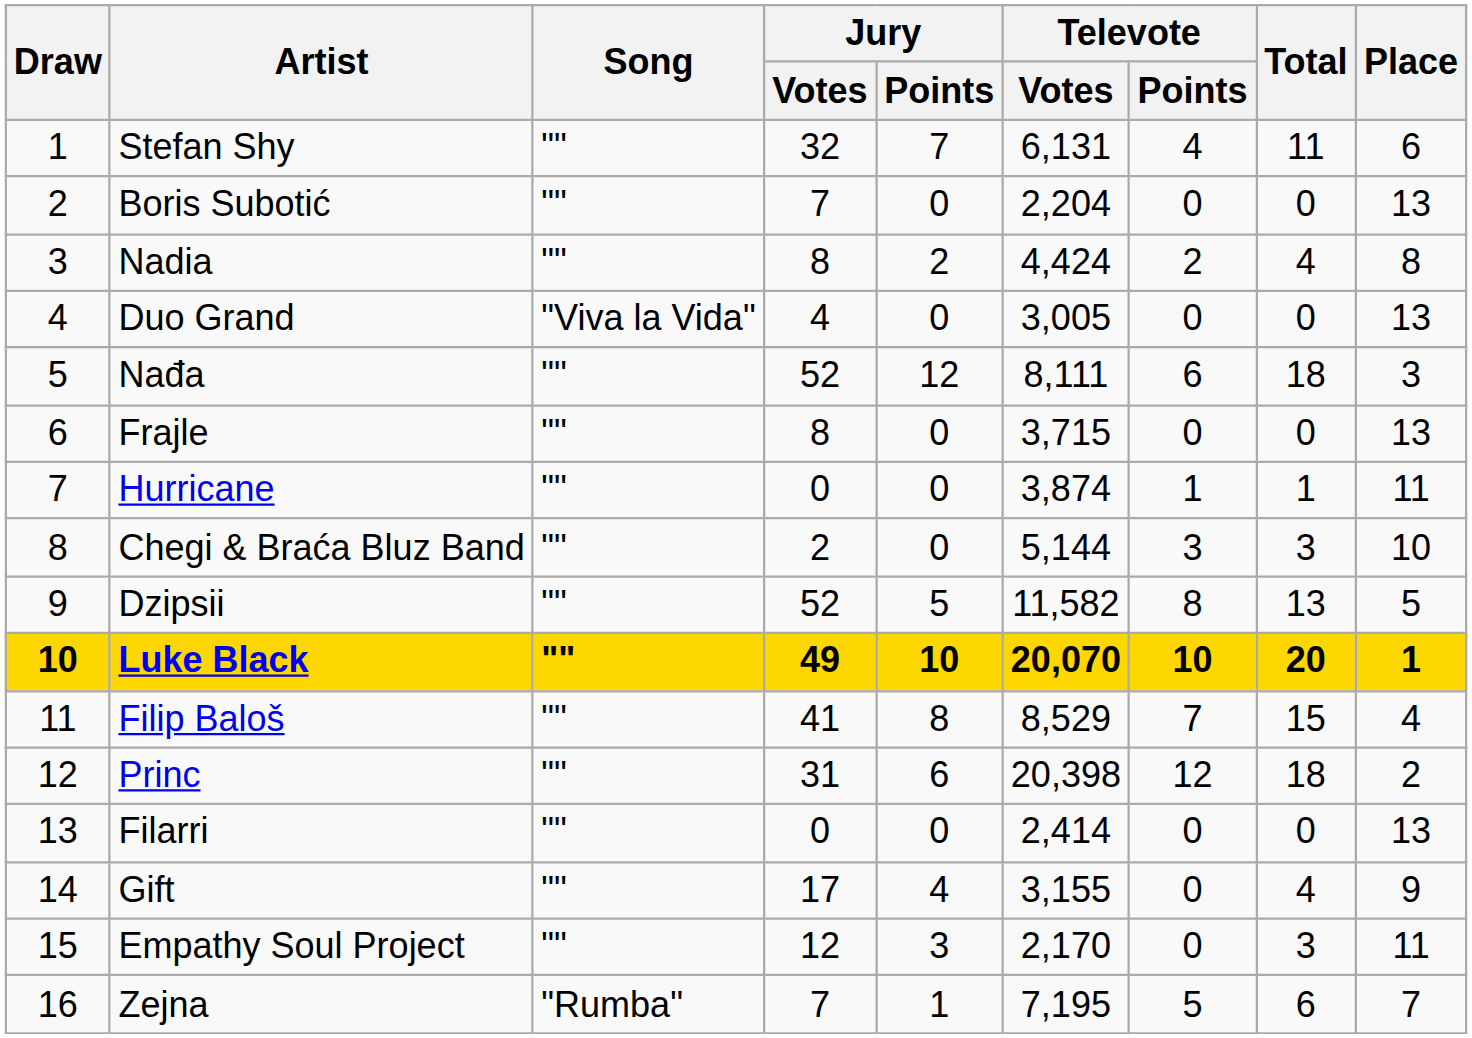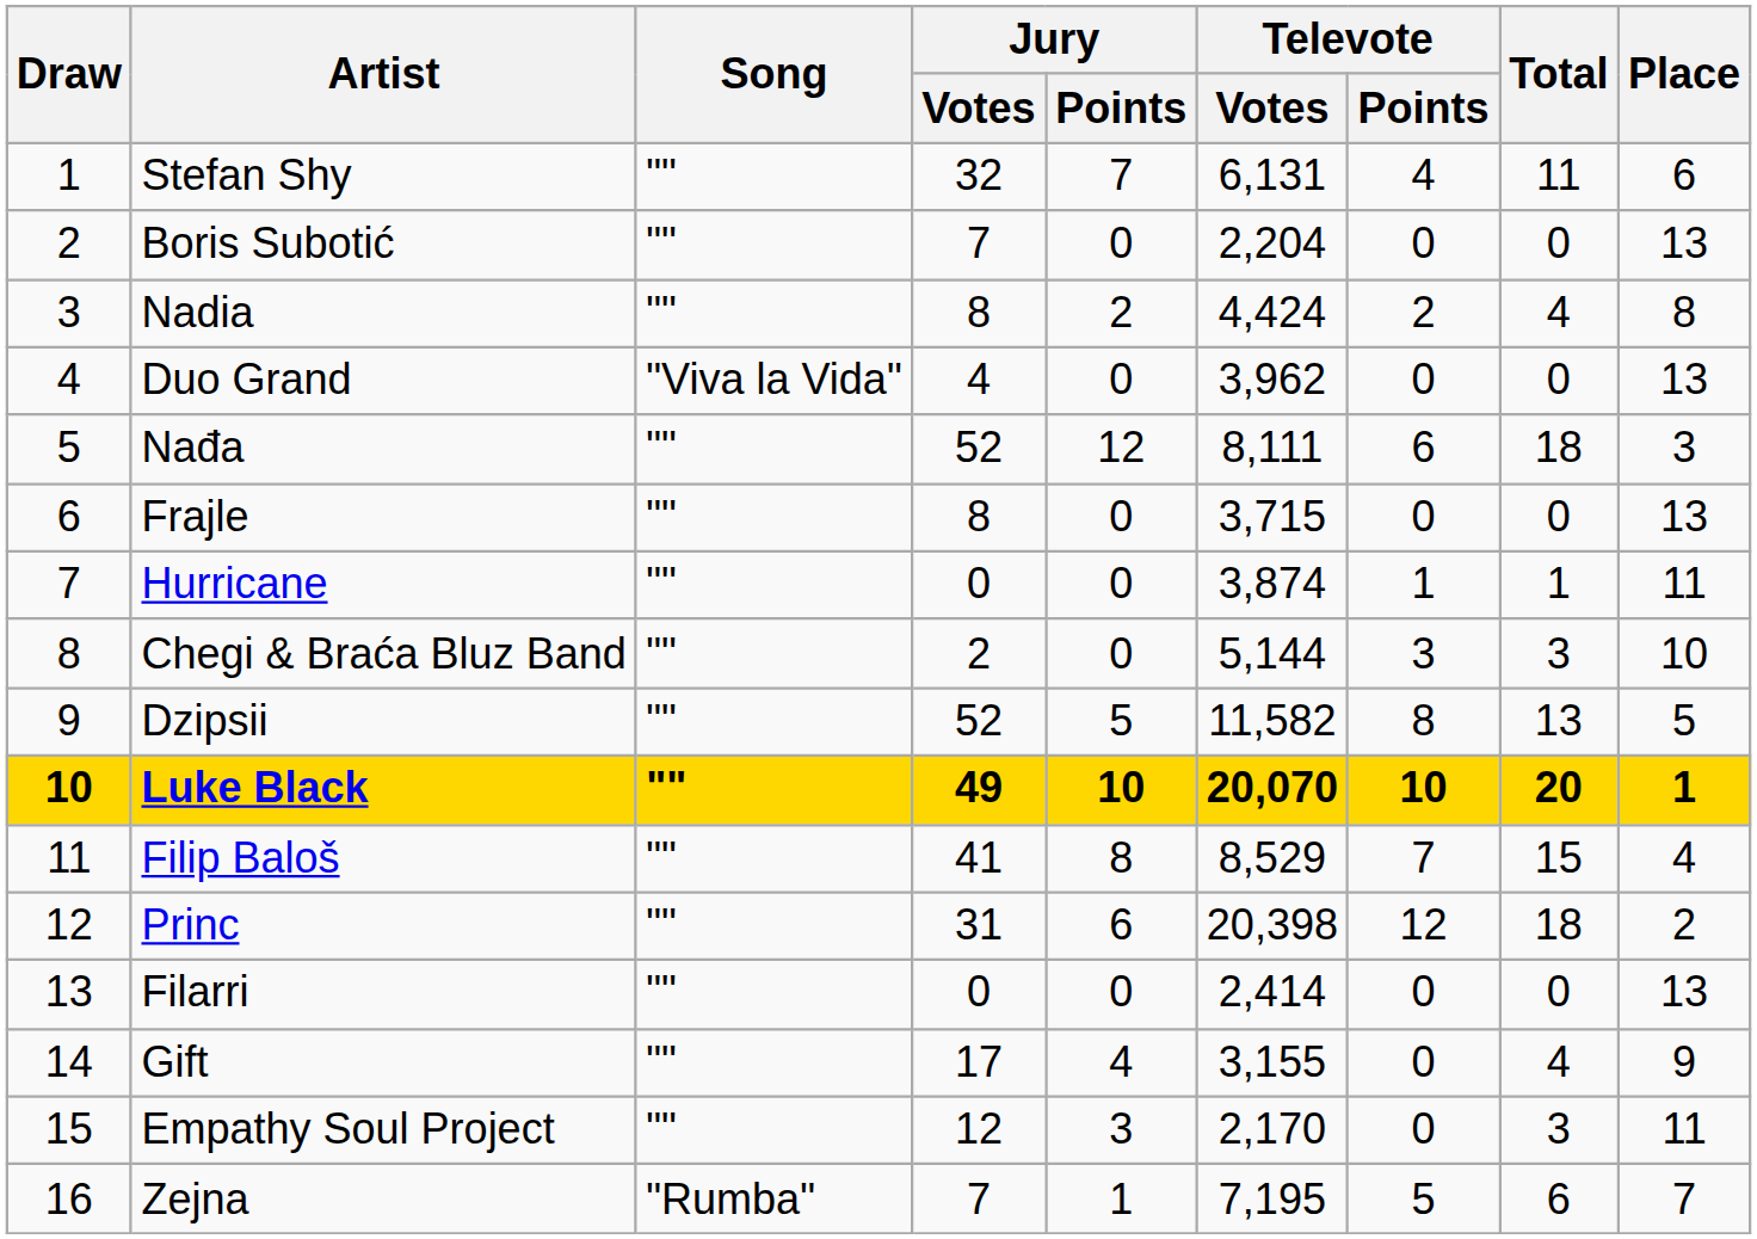Duo Grand | Televote / Votes: 3,005 -> 3,962
